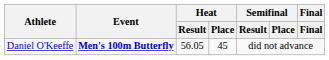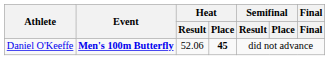Daniel O'Keeffe | Heat / Result: 56.05 -> 52.06
Daniel O'Keeffe | Heat / Place: normal -> bold
